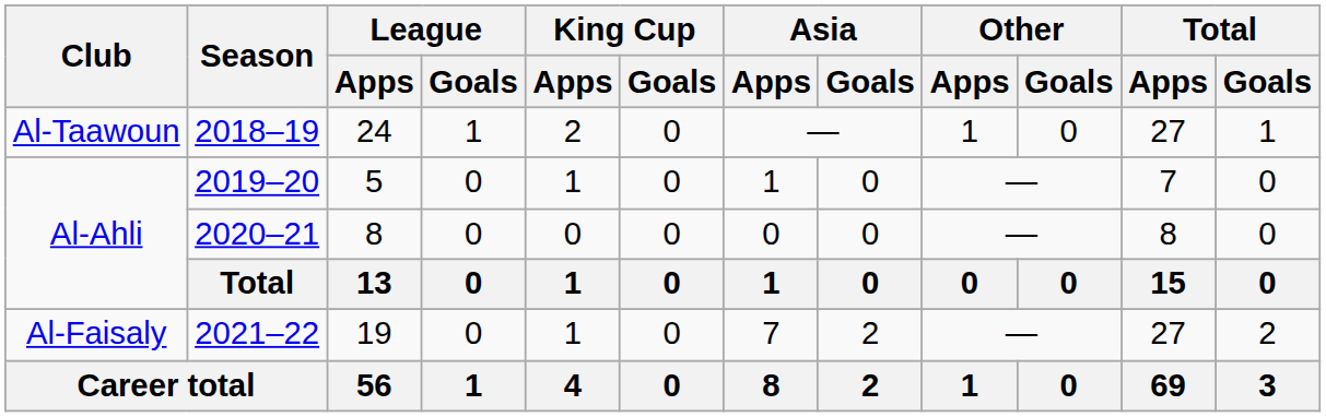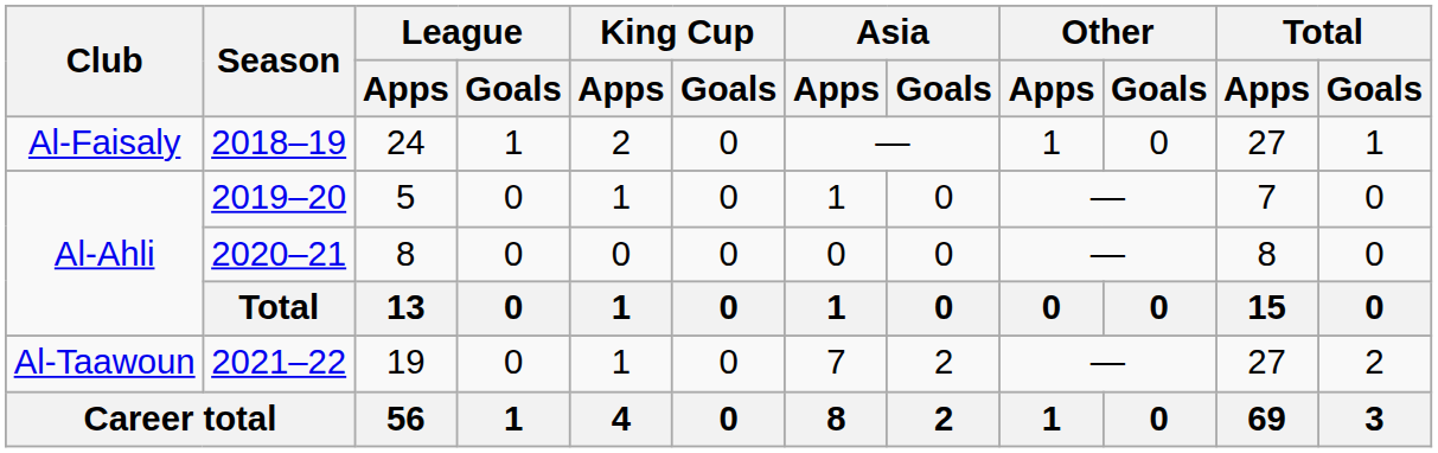2018–19 | Club: Al-Taawoun -> Al-Faisaly
2021–22 | Club: Al-Faisaly -> Al-Taawoun
